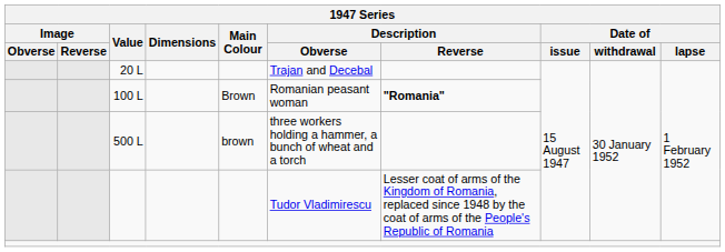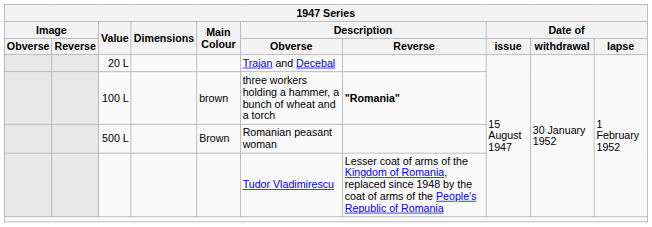100 L | Main Colour: Brown -> brown
100 L | Description / Obverse: Romanian peasant woman -> three workers holding a hammer, a bunch of wheat and a torch
500 L | Main Colour: brown -> Brown
500 L | Description / Obverse: three workers holding a hammer, a bunch of wheat and a torch -> Romanian peasant woman
